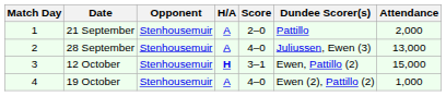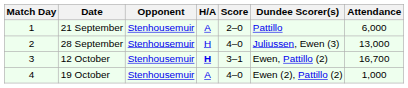21 September | Attendance: 2,000 -> 6,000
28 September | H/A: A -> H
12 October | Attendance: 15,000 -> 16,700
